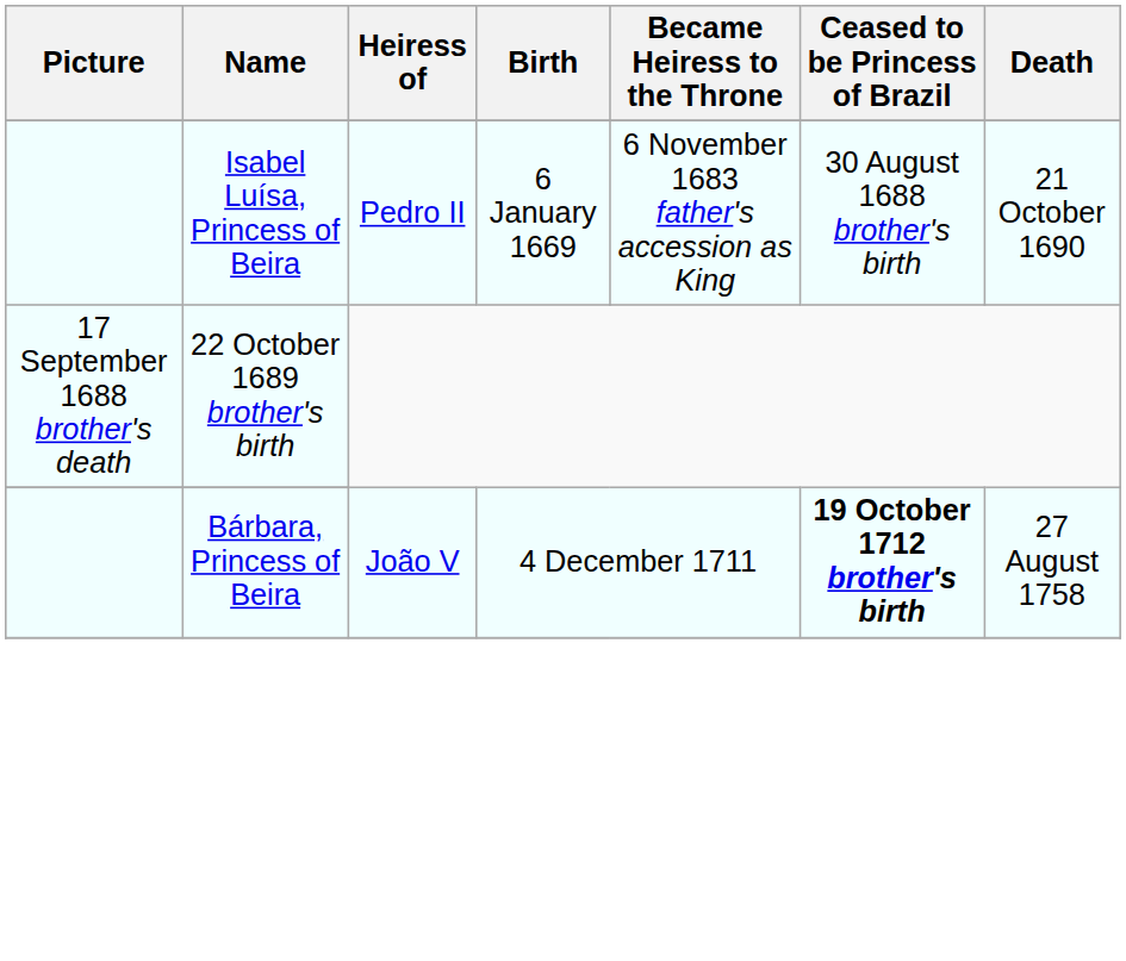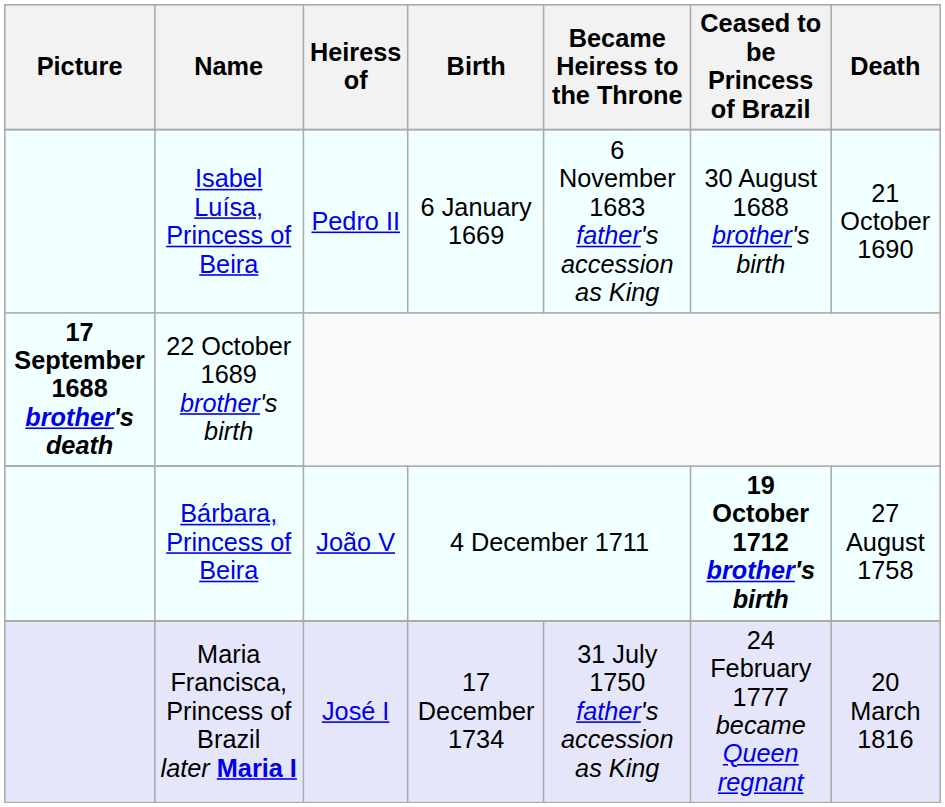22 October 1689 brother's birth | Picture: normal -> bold
+ row: Maria Francisca, Princess of Brazil later Maria I | José I | 17 December 1734 | 31 July 1750 father's accession as King | 24 February 1777 became Queen regnant | 20 March 1816
